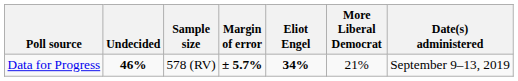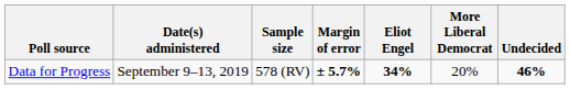columns swapped: Date(s) administered <-> Undecided
Data for Progress | More Liberal Democrat: 21% -> 20%
